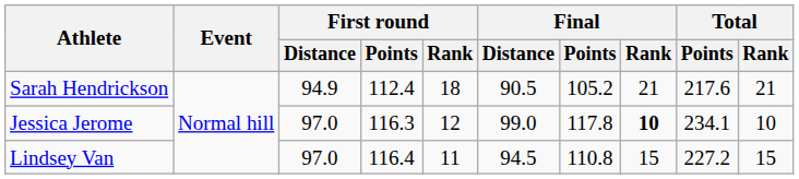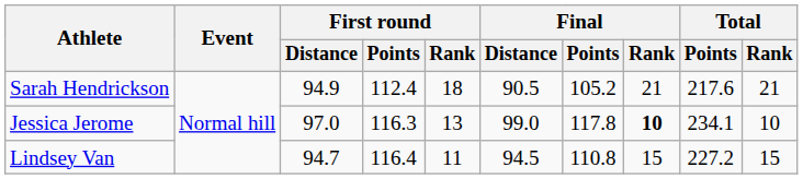Jessica Jerome | First round / Rank: 12 -> 13
Lindsey Van | First round / Distance: 97.0 -> 94.7
